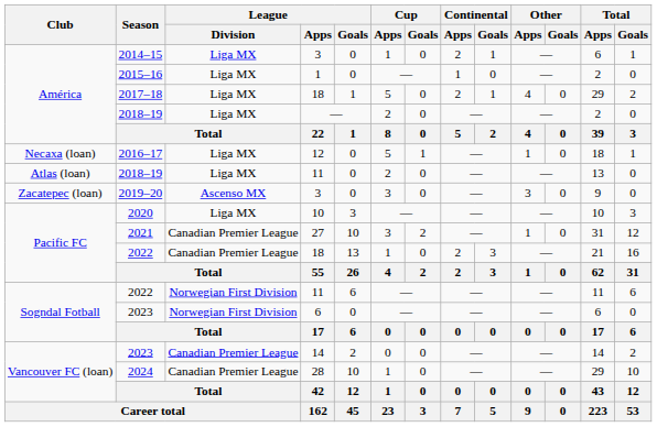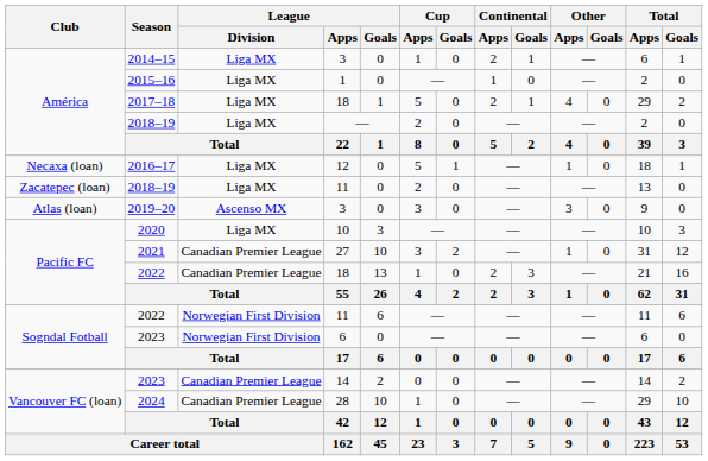2018–19 / 11 | Club: Atlas (loan) -> Zacatepec (loan)
2019–20 | Club: Zacatepec (loan) -> Atlas (loan)
